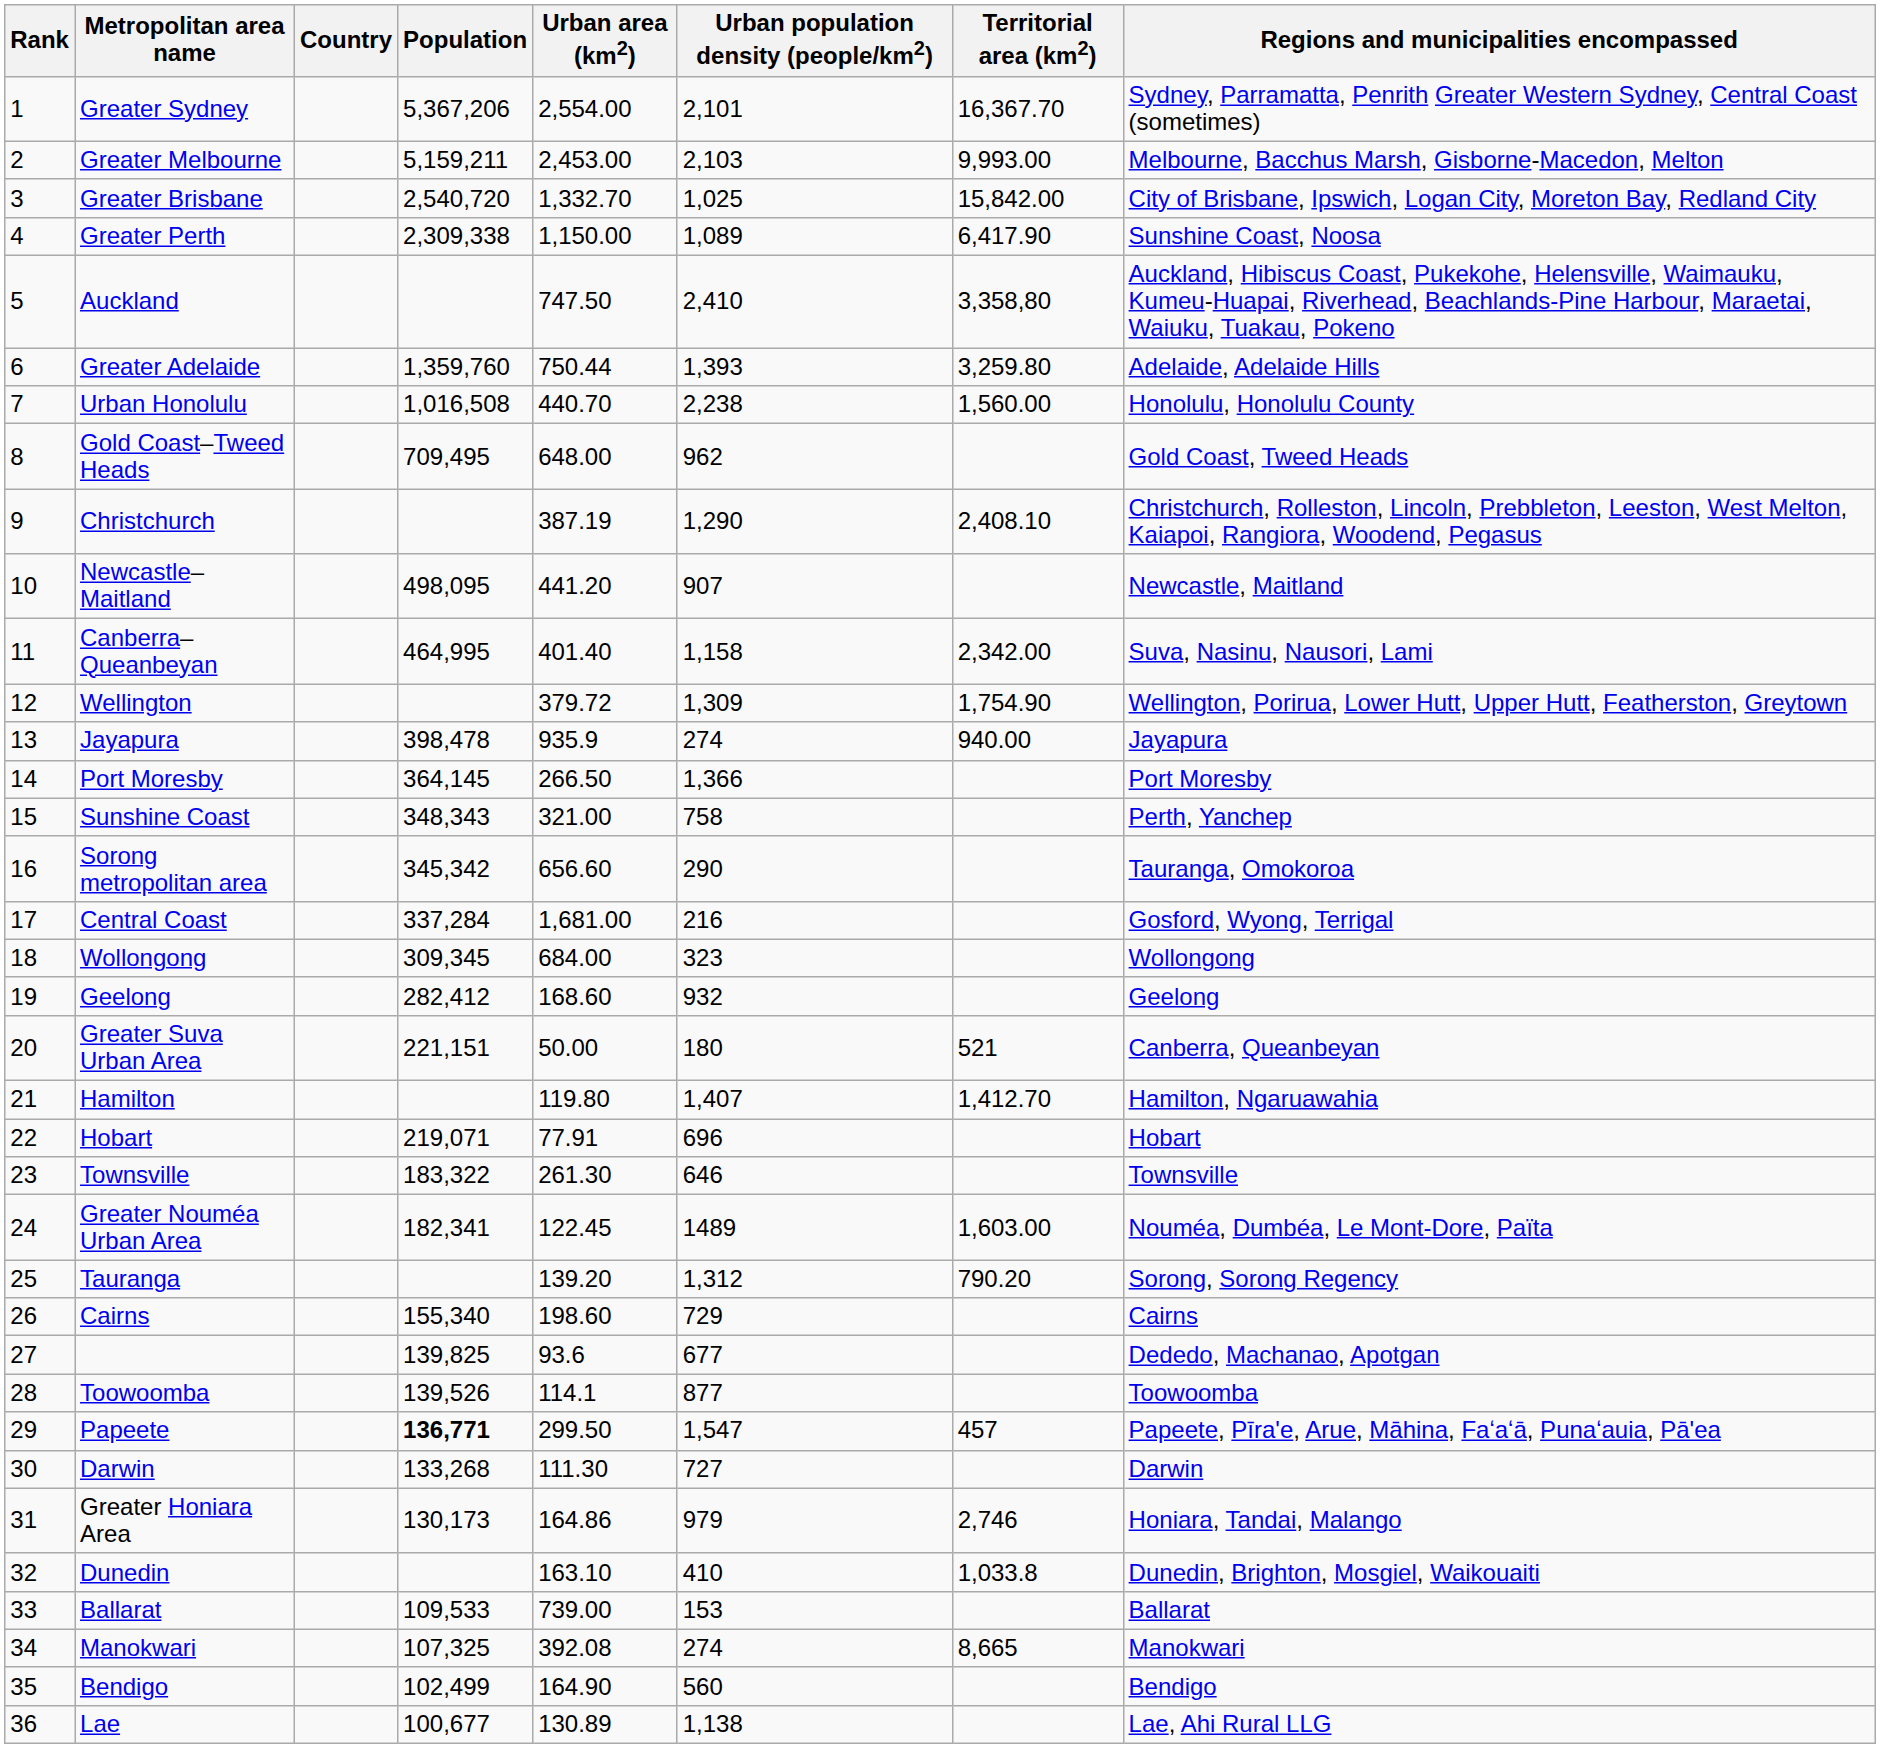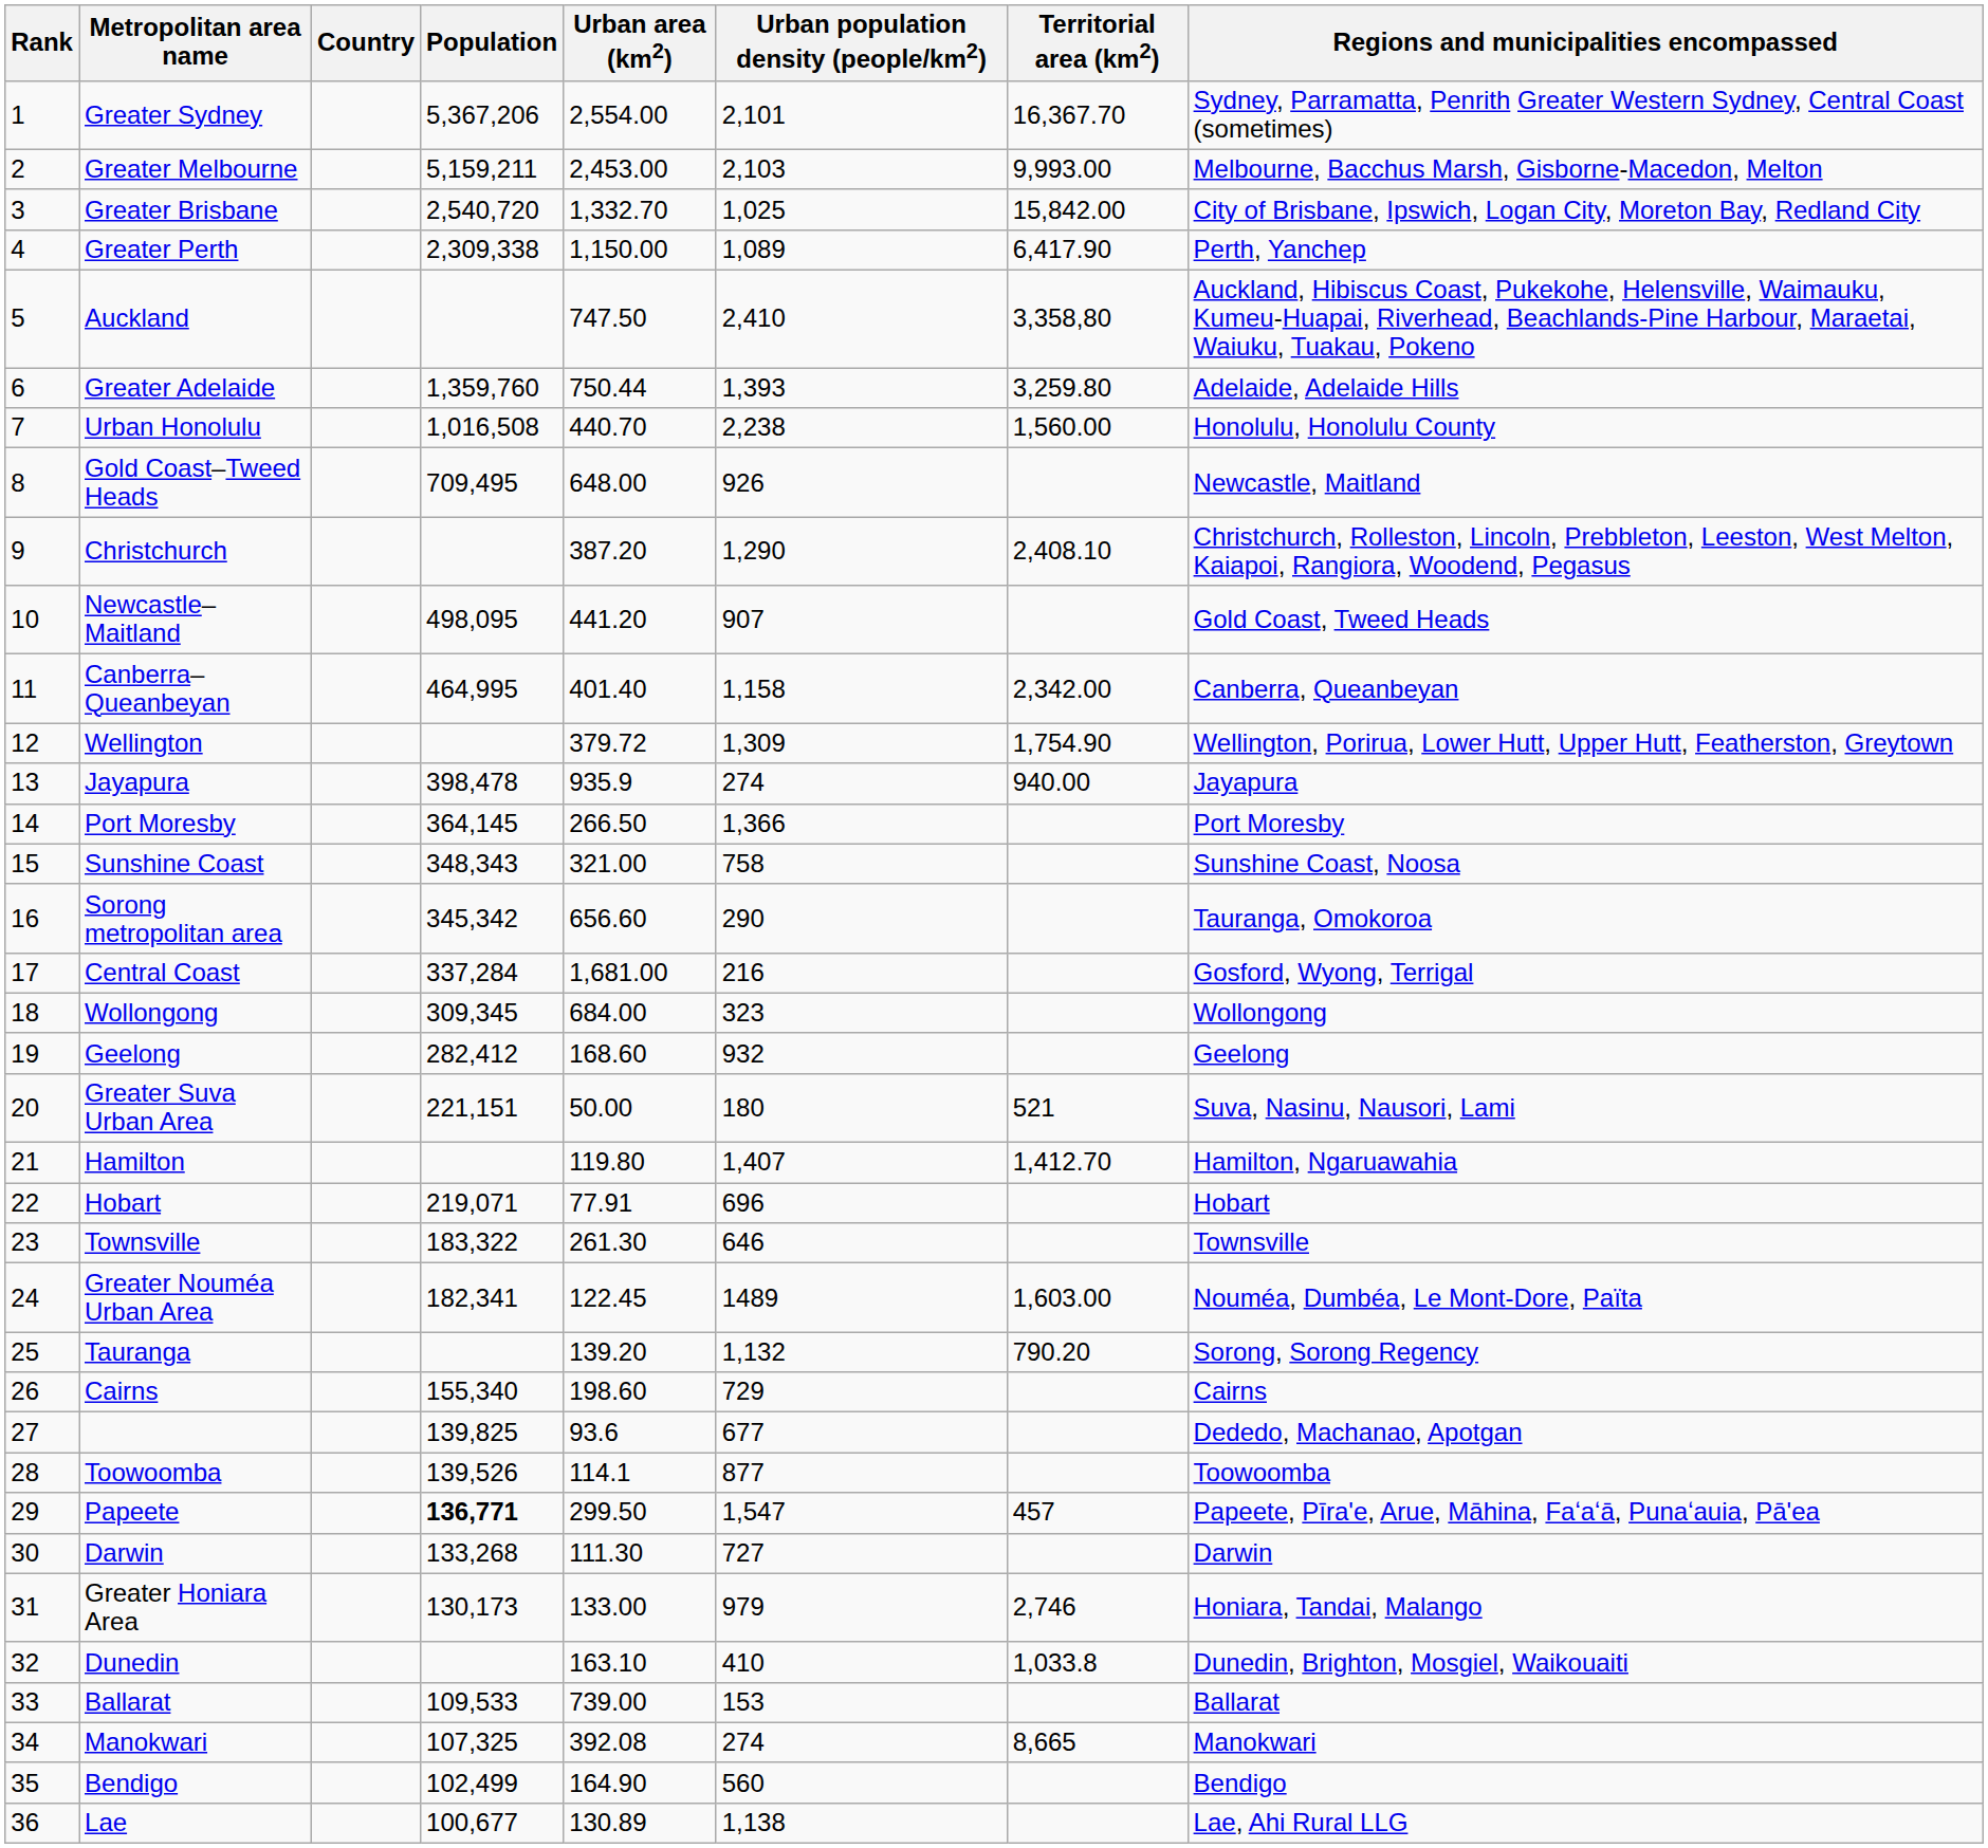Greater Perth | Regions and municipalities encompassed: Sunshine Coast, Noosa -> Perth, Yanchep
Gold Coast–Tweed Heads | Urban population density (people/km2): 962 -> 926
Gold Coast–Tweed Heads | Regions and municipalities encompassed: Gold Coast, Tweed Heads -> Newcastle, Maitland
Christchurch | Urban area (km2): 387.19 -> 387.20
Newcastle–Maitland | Regions and municipalities encompassed: Newcastle, Maitland -> Gold Coast, Tweed Heads
Canberra–Queanbeyan | Regions and municipalities encompassed: Suva, Nasinu, Nausori, Lami -> Canberra, Queanbeyan
Sunshine Coast | Regions and municipalities encompassed: Perth, Yanchep -> Sunshine Coast, Noosa
Greater Suva Urban Area | Regions and municipalities encompassed: Canberra, Queanbeyan -> Suva, Nasinu, Nausori, Lami
Tauranga | Urban population density (people/km2): 1,312 -> 1,132
Greater Honiara Area | Urban area (km2): 164.86 -> 133.00
